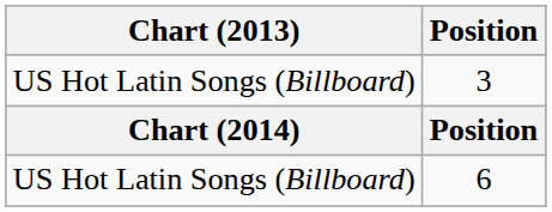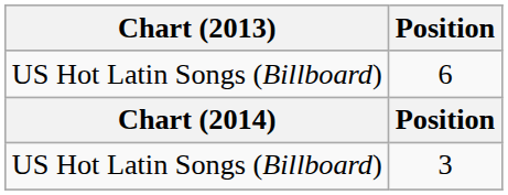rows swapped: 3 <-> 6
